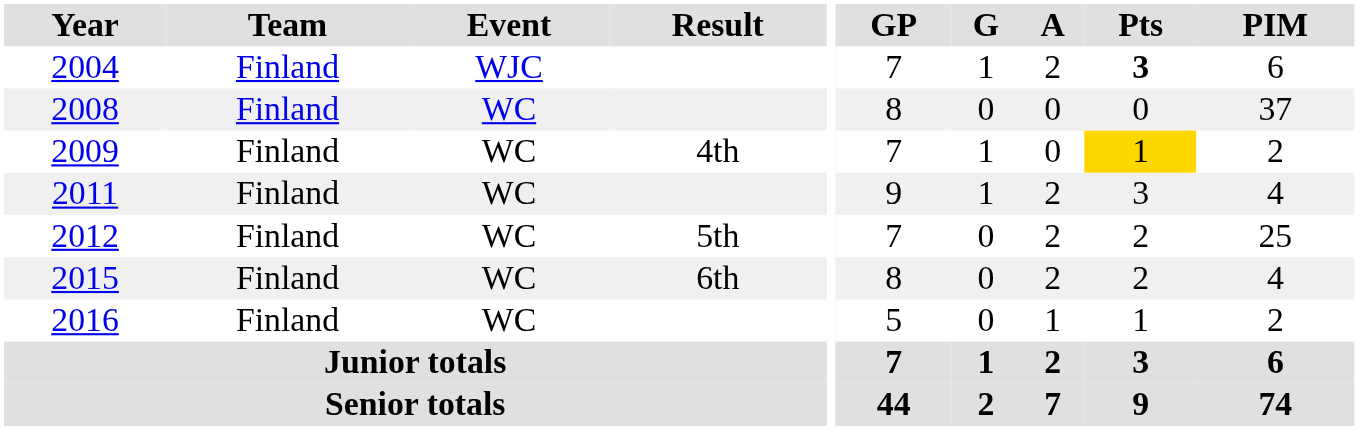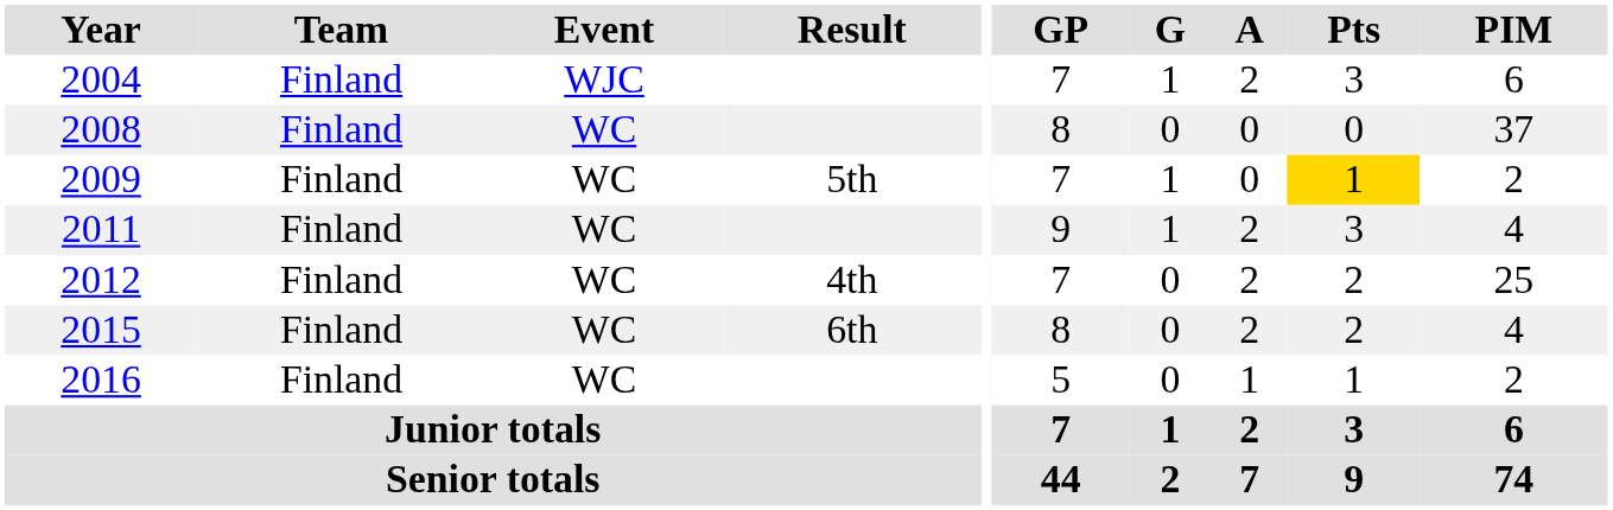2004 | Pts: bold -> normal
2009 | Result: 4th -> 5th
2012 | Result: 5th -> 4th
